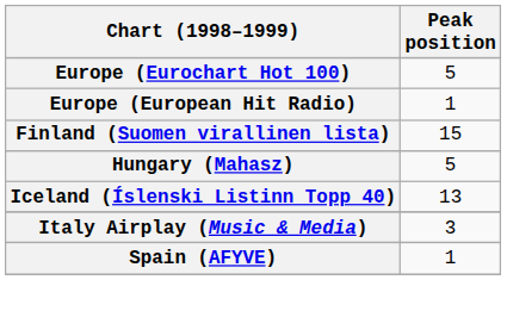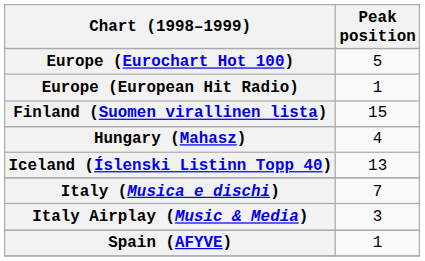Hungary (Mahasz) | Peak position: 5 -> 4
+ row: Italy (Musica e dischi) | 7
